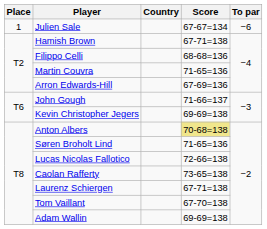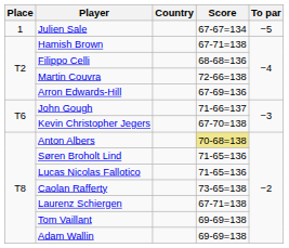Julien Sale | To par: −6 -> −5
Martin Couvra | Score: 71-65=136 -> 72-66=138
Kevin Christopher Jegers | Score: 69-69=138 -> 67-70=138
Lucas Nicolas Fallotico | Score: 72-66=138 -> 71-65=136
Tom Vaillant | Score: 67-70=138 -> 69-69=138
